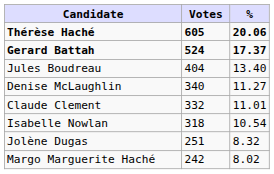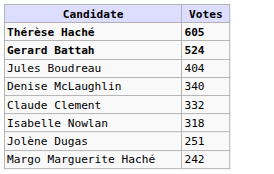- column: % | 20.06 | 17.37 | 13.40 | 11.27 | 11.01 | 10.54 | 8.32 | 8.02
